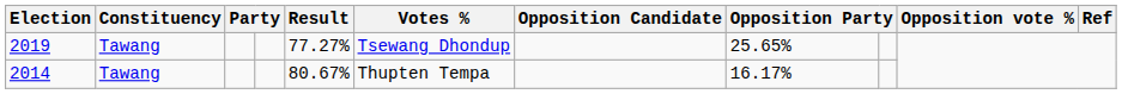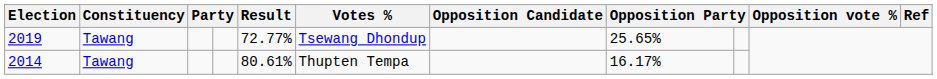2019 | Result: 77.27% -> 72.77%
2014 | Result: 80.67% -> 80.61%
